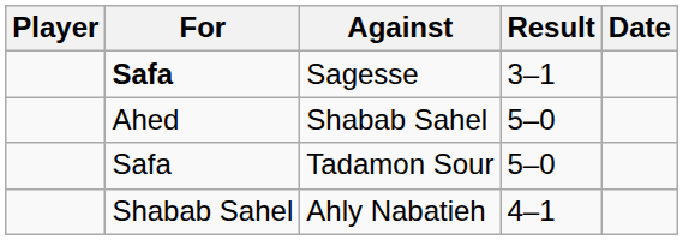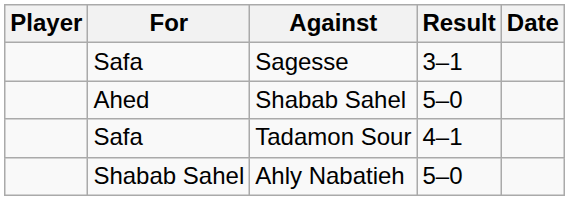Sagesse | For: bold -> normal
Tadamon Sour | Result: 5–0 -> 4–1
Ahly Nabatieh | Result: 4–1 -> 5–0
